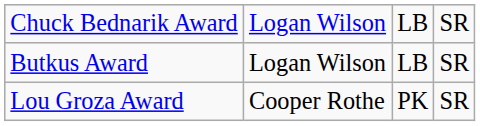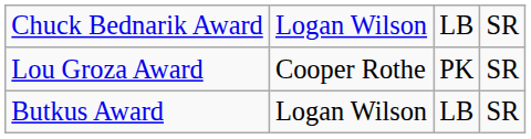rows swapped: Butkus Award <-> Lou Groza Award
